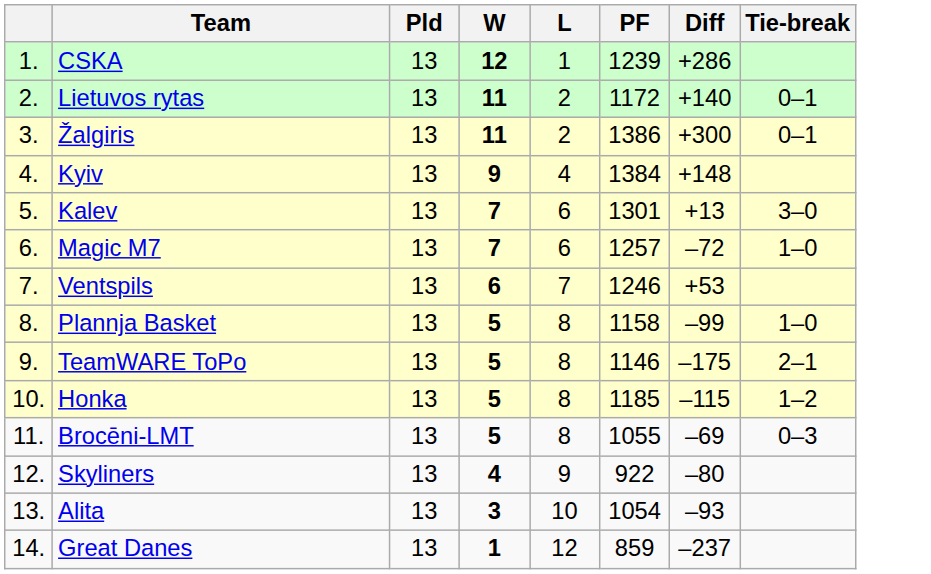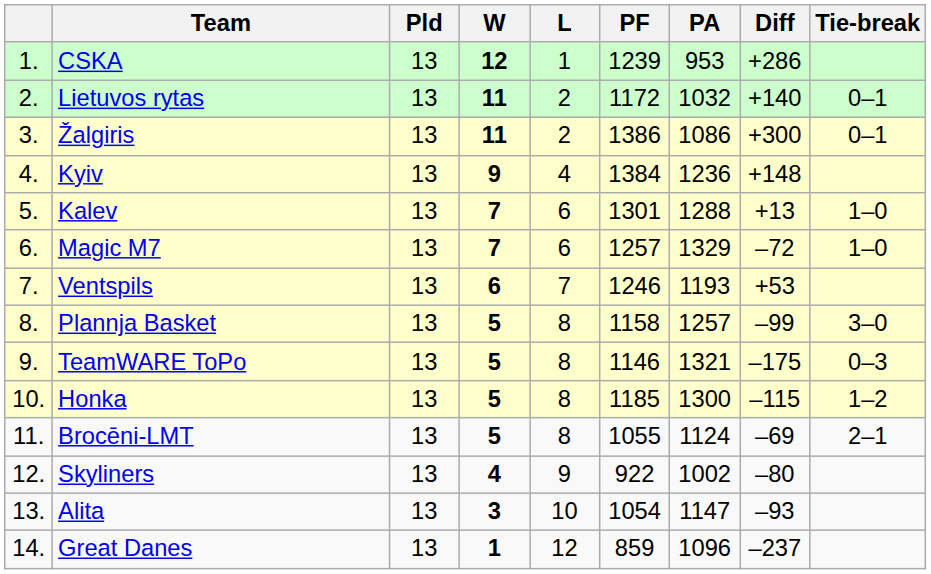+ column: PA | 953 | 1032 | 1086 | 1236 | 1288 | 1329 | 1193 | 1257 | 1321 | 1300 | 1124 | 1002 | 1147 | 1096
Kalev | Tie-break: 3–0 -> 1–0
Plannja Basket | Tie-break: 1–0 -> 3–0
TeamWARE ToPo | Tie-break: 2–1 -> 0–3
Brocēni-LMT | Tie-break: 0–3 -> 2–1
